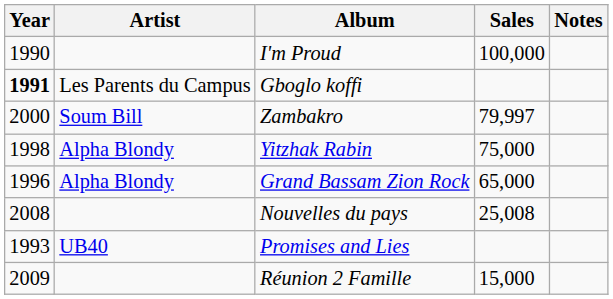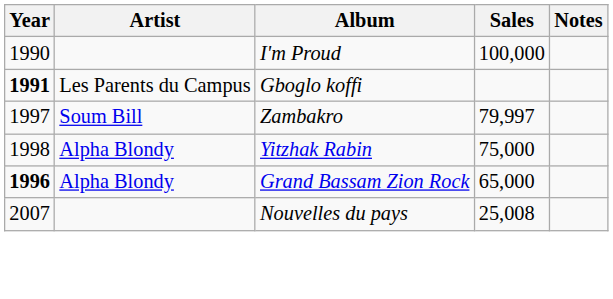Zambakro | Year: 2000 -> 1997
Grand Bassam Zion Rock | Year: normal -> bold
Nouvelles du pays | Year: 2008 -> 2007
- row: 1993 | UB40 | Promises and Lies
- row: 2009 | Réunion 2 Famille | 15,000
